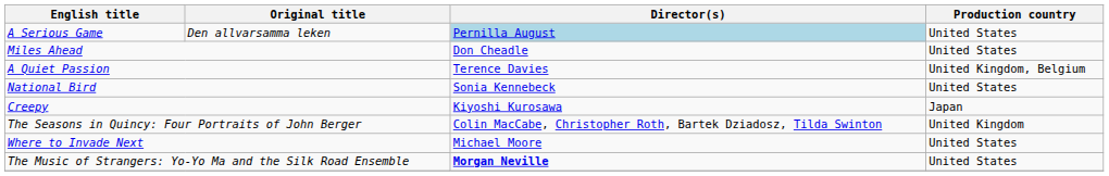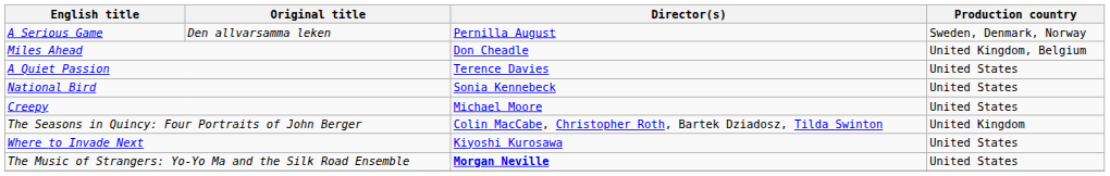A Serious Game | Director(s): lightblue background -> no background
A Serious Game | Production country: United States -> Sweden, Denmark, Norway
Miles Ahead | Production country: United States -> United Kingdom, Belgium
A Quiet Passion | Production country: United Kingdom, Belgium -> United States
Creepy | Director(s): Kiyoshi Kurosawa -> Michael Moore
Creepy | Production country: Japan -> United States
Where to Invade Next | Director(s): Michael Moore -> Kiyoshi Kurosawa
